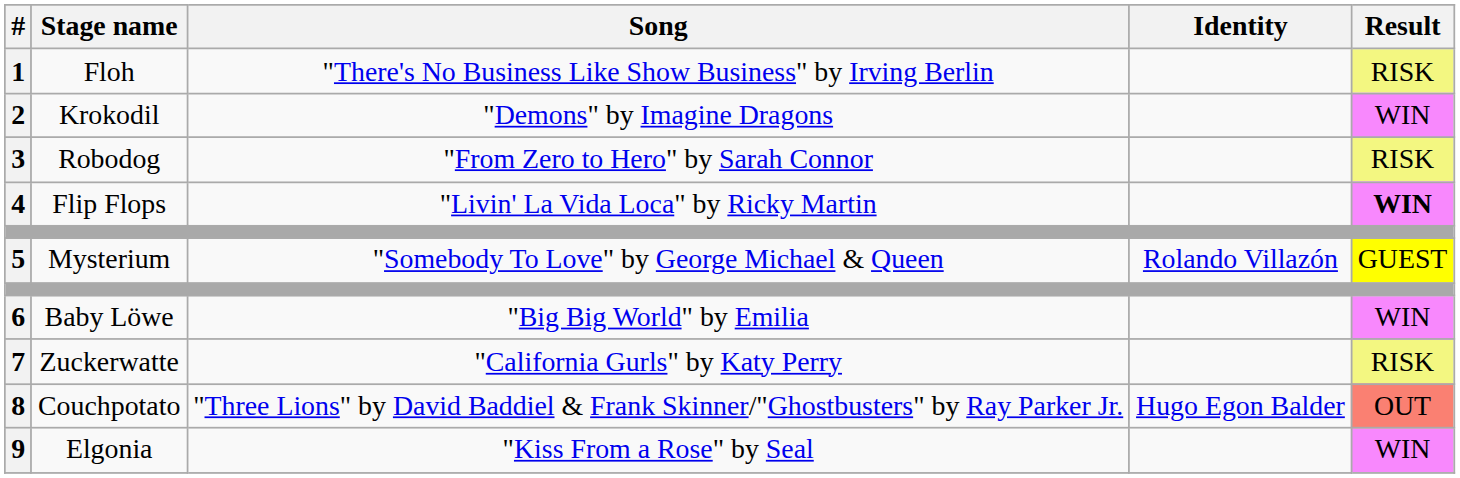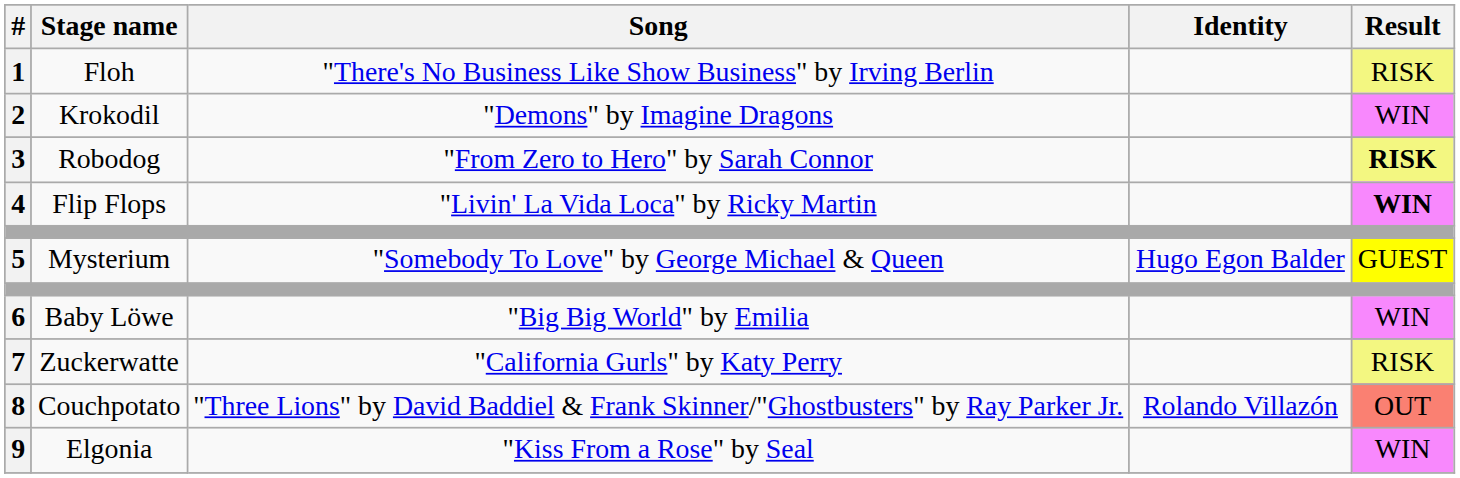Robodog | Result: normal -> bold
Mysterium | Identity: Rolando Villazón -> Hugo Egon Balder
Couchpotato | Identity: Hugo Egon Balder -> Rolando Villazón
